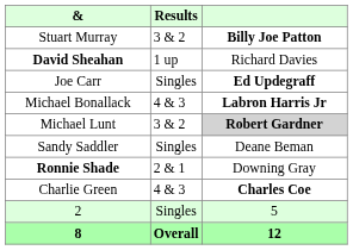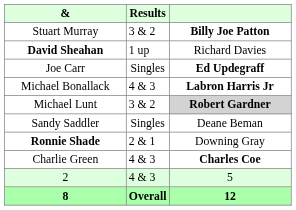2 | Results: Singles -> 4 & 3
